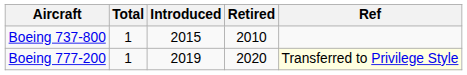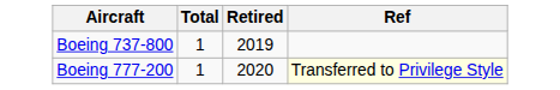- column: Introduced | 2015 | 2019
Boeing 737-800 | Retired: 2010 -> 2019
